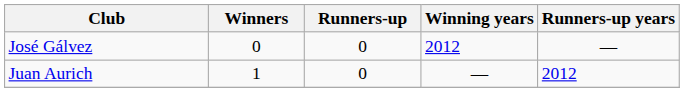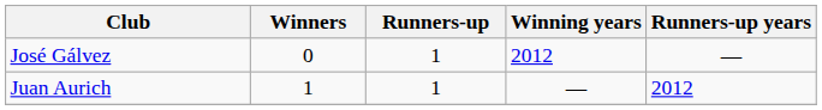José Gálvez | Runners-up: 0 -> 1
Juan Aurich | Runners-up: 0 -> 1
